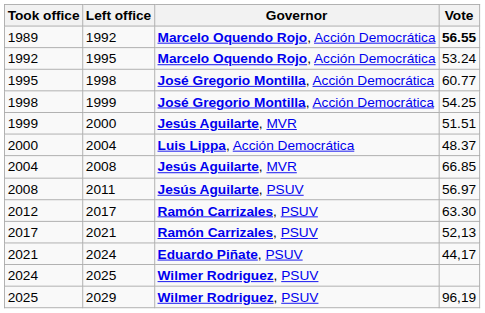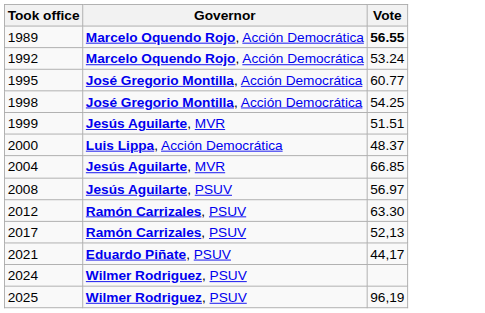- column: Left office | 1992 | 1995 | 1998 | 1999 | 2000 | 2004 | 2008 | 2011 | 2017 | 2021 | 2024 | 2025 | 2029
